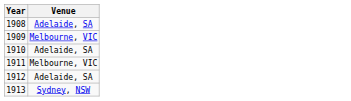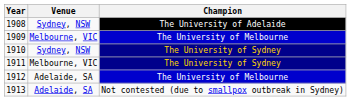+ column: Champion | The University of Adelaide | The University of Melbourne | The University of Sydney | The University of Sydney | The University of Melbourne | Not contested (due to smallpox outbreak in Sydney)
1908 | Venue: Adelaide, SA -> Sydney, NSW
1910 | Venue: Adelaide, SA -> Sydney, NSW
1913 | Venue: Sydney, NSW -> Adelaide, SA
